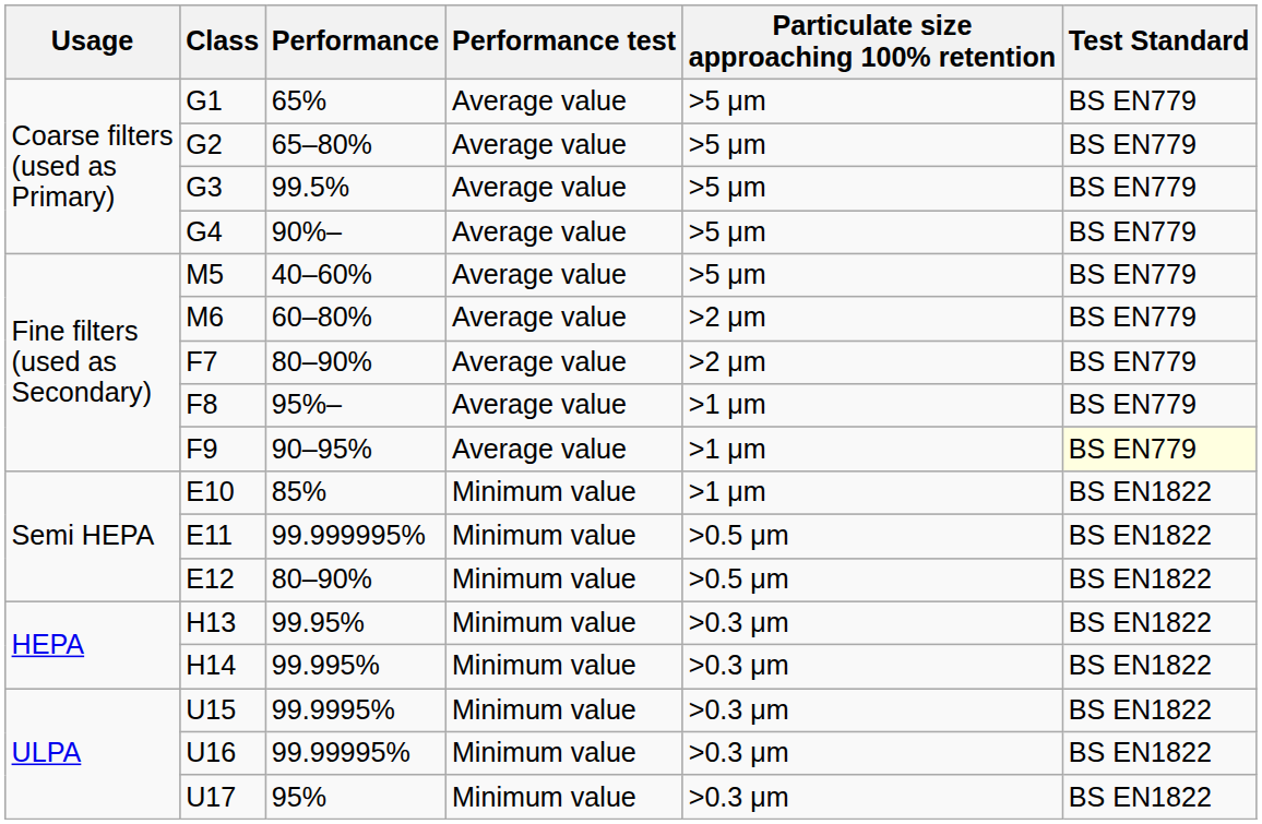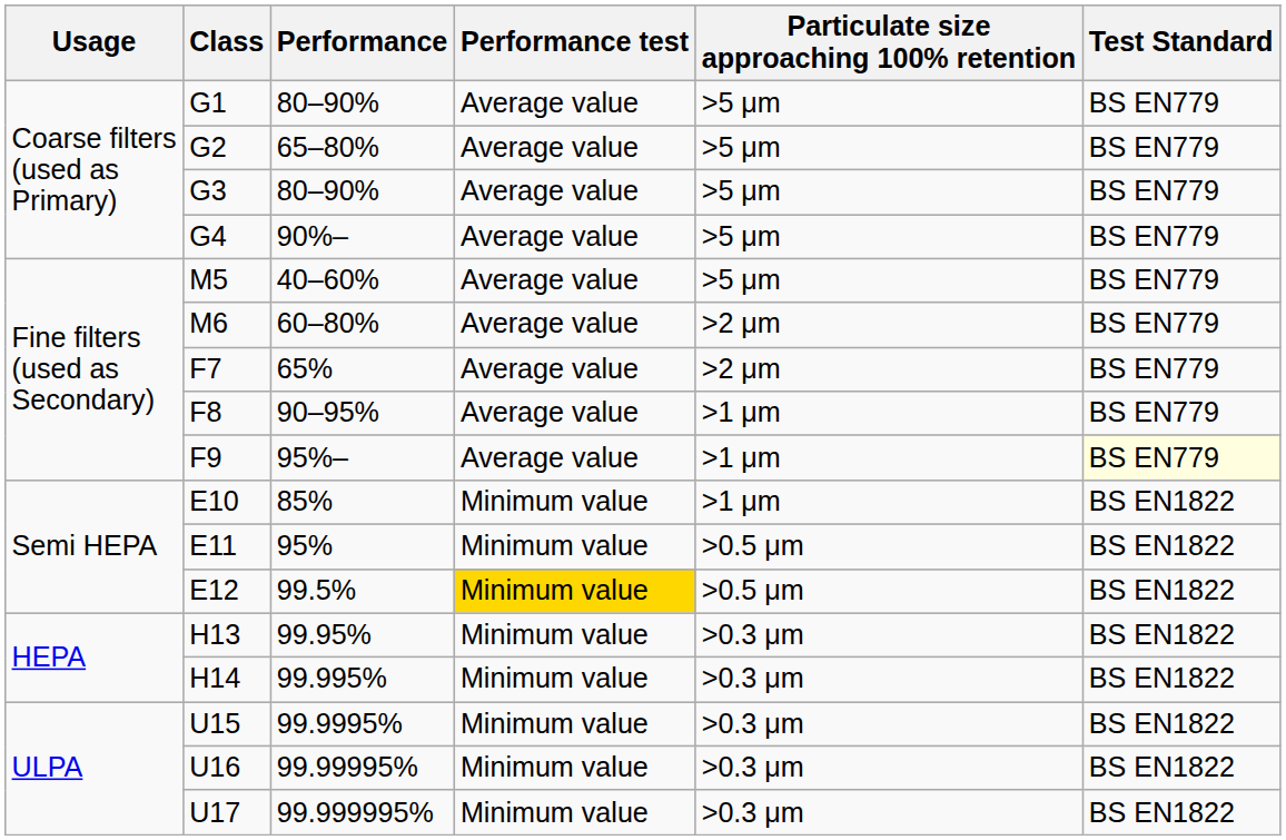G1 | Performance: 65% -> 80–90%
G3 | Performance: 99.5% -> 80–90%
F7 | Performance: 80–90% -> 65%
F8 | Performance: 95%– -> 90–95%
F9 | Performance: 90–95% -> 95%–
E11 | Performance: 99.999995% -> 95%
E12 | Performance: 80–90% -> 99.5%
E12 | Performance test: no background -> gold background
U17 | Performance: 95% -> 99.999995%
